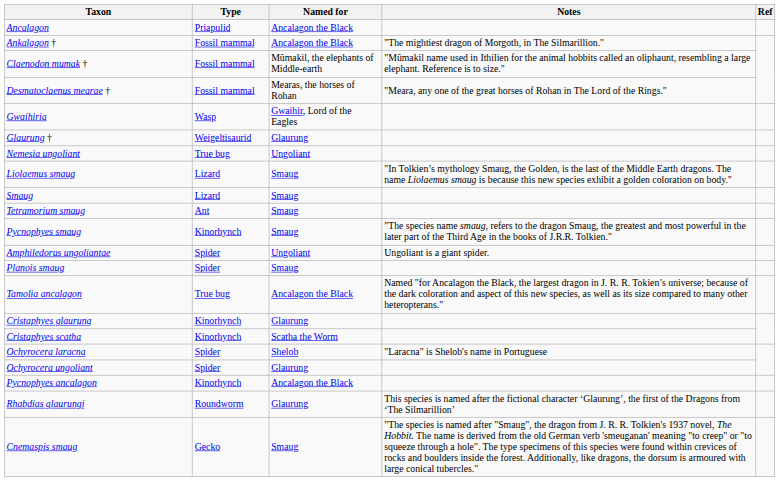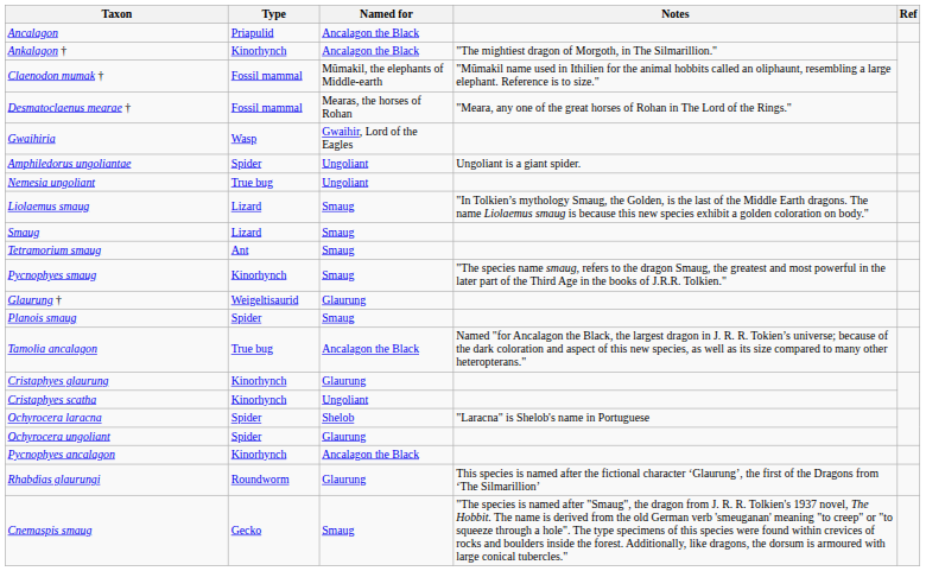Ankalagon † | Type: Fossil mammal -> Kinorhynch
rows swapped: Amphiledorus ungoliantae <-> Glaurung †
Cristaphyes scatha | Named for: Scatha the Worm -> Ungoliant
